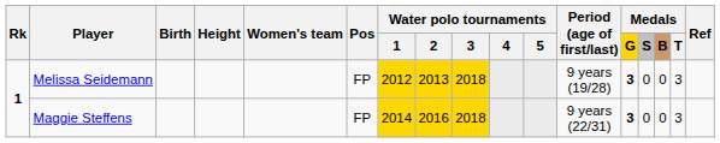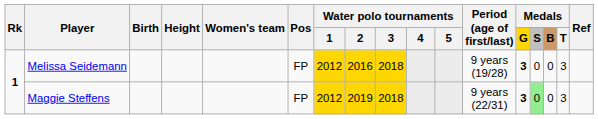Melissa Seidemann | Water polo tournaments / 2: 2013 -> 2016
Maggie Steffens | Water polo tournaments / 1: 2014 -> 2012
Maggie Steffens | Water polo tournaments / 2: 2016 -> 2019
Maggie Steffens | Medals / S: no background -> lightgreen background
